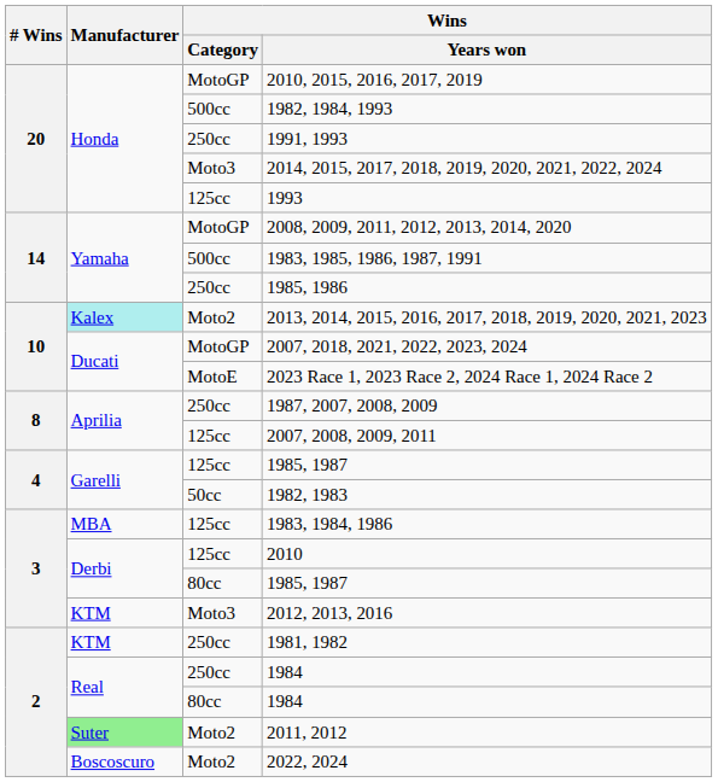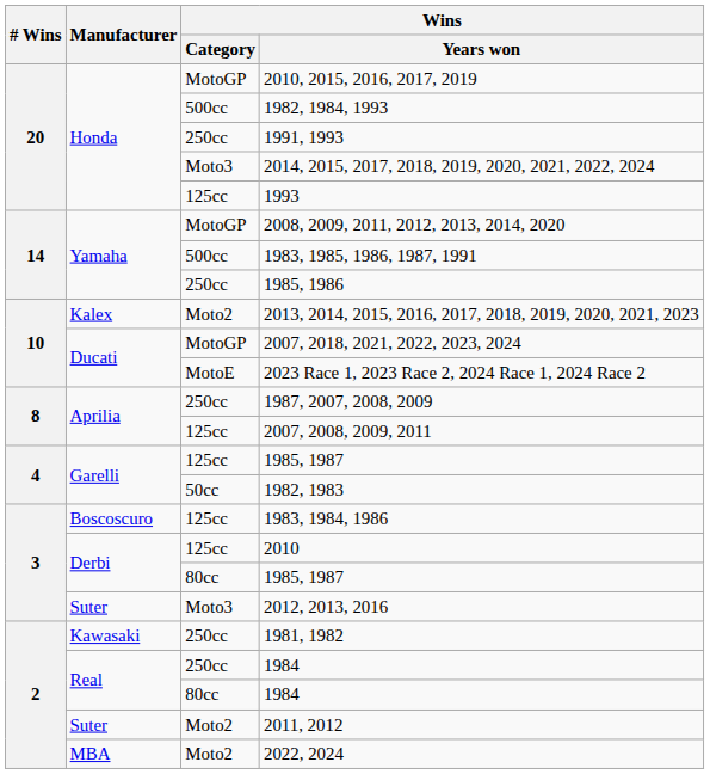2013, 2014, 2015, 2016, 2017, 2018, 2019, 2020, 2021, 2023 | Manufacturer: paleturquoise background -> no background
1983, 1984, 1986 | Manufacturer: MBA -> Boscoscuro
2012, 2013, 2016 | Manufacturer: KTM -> Suter
1981, 1982 | Manufacturer: KTM -> Kawasaki
2011, 2012 | Manufacturer: lightgreen background -> no background
2022, 2024 | Manufacturer: Boscoscuro -> MBA
